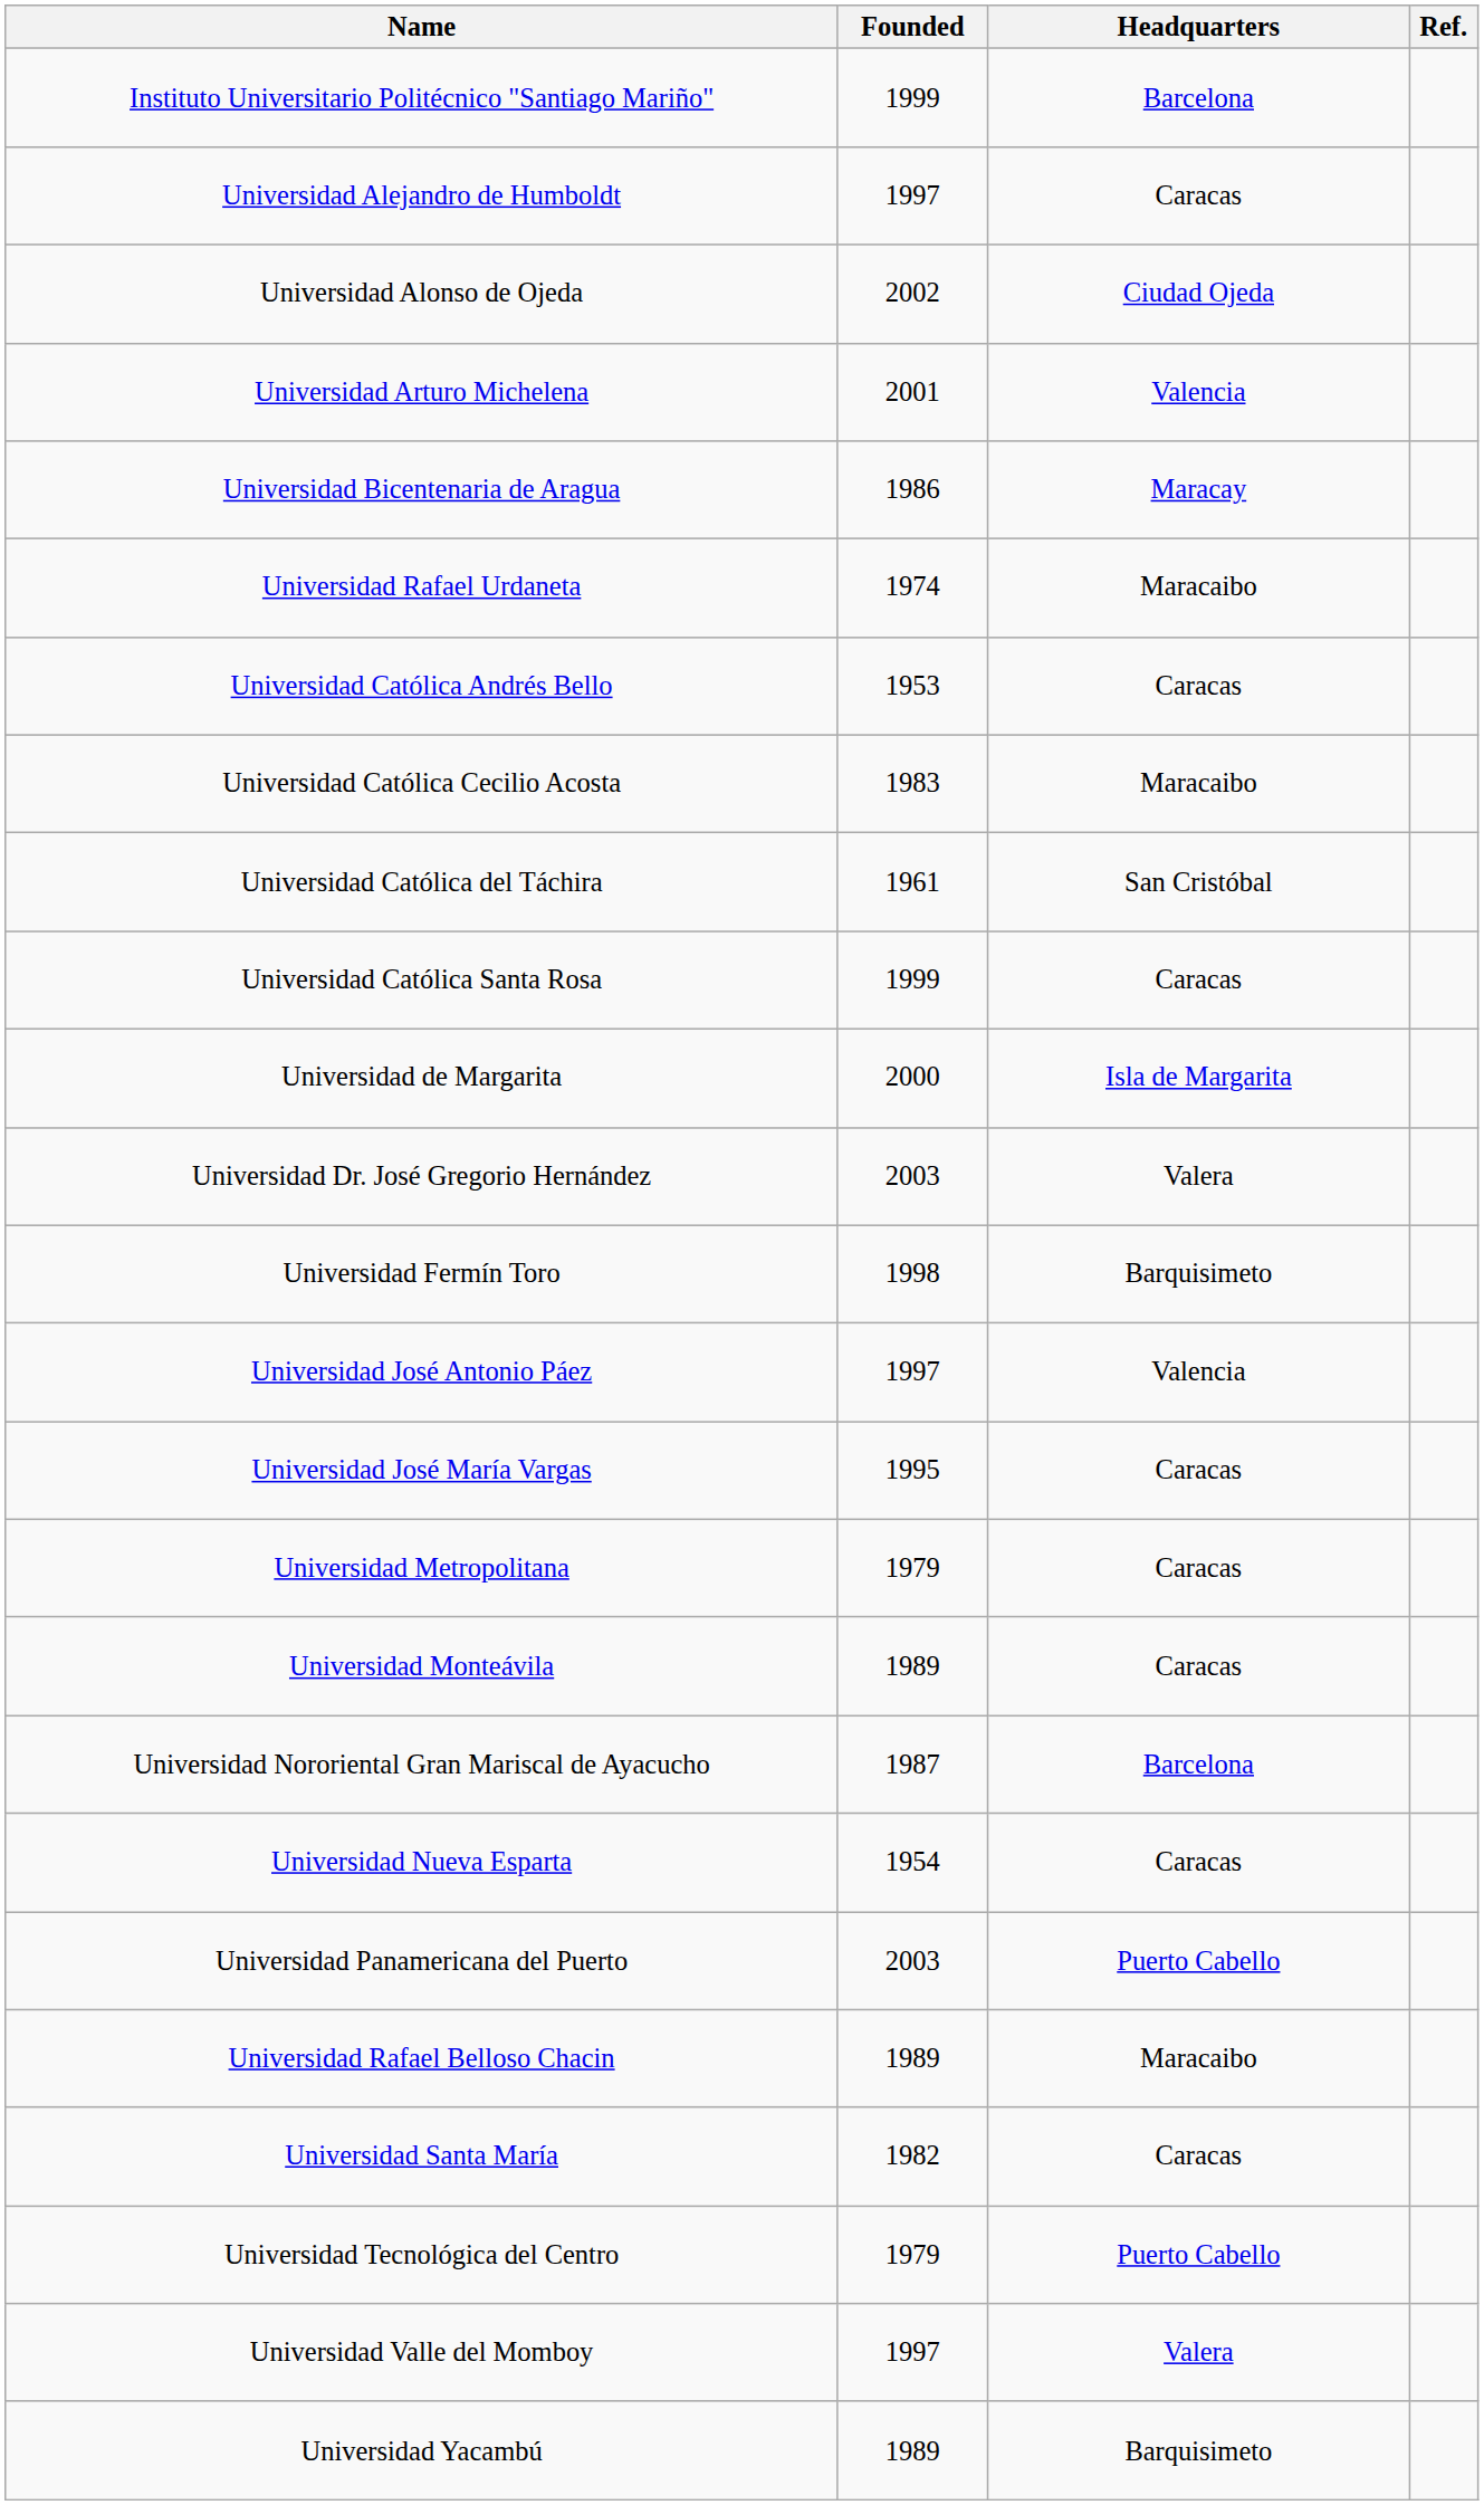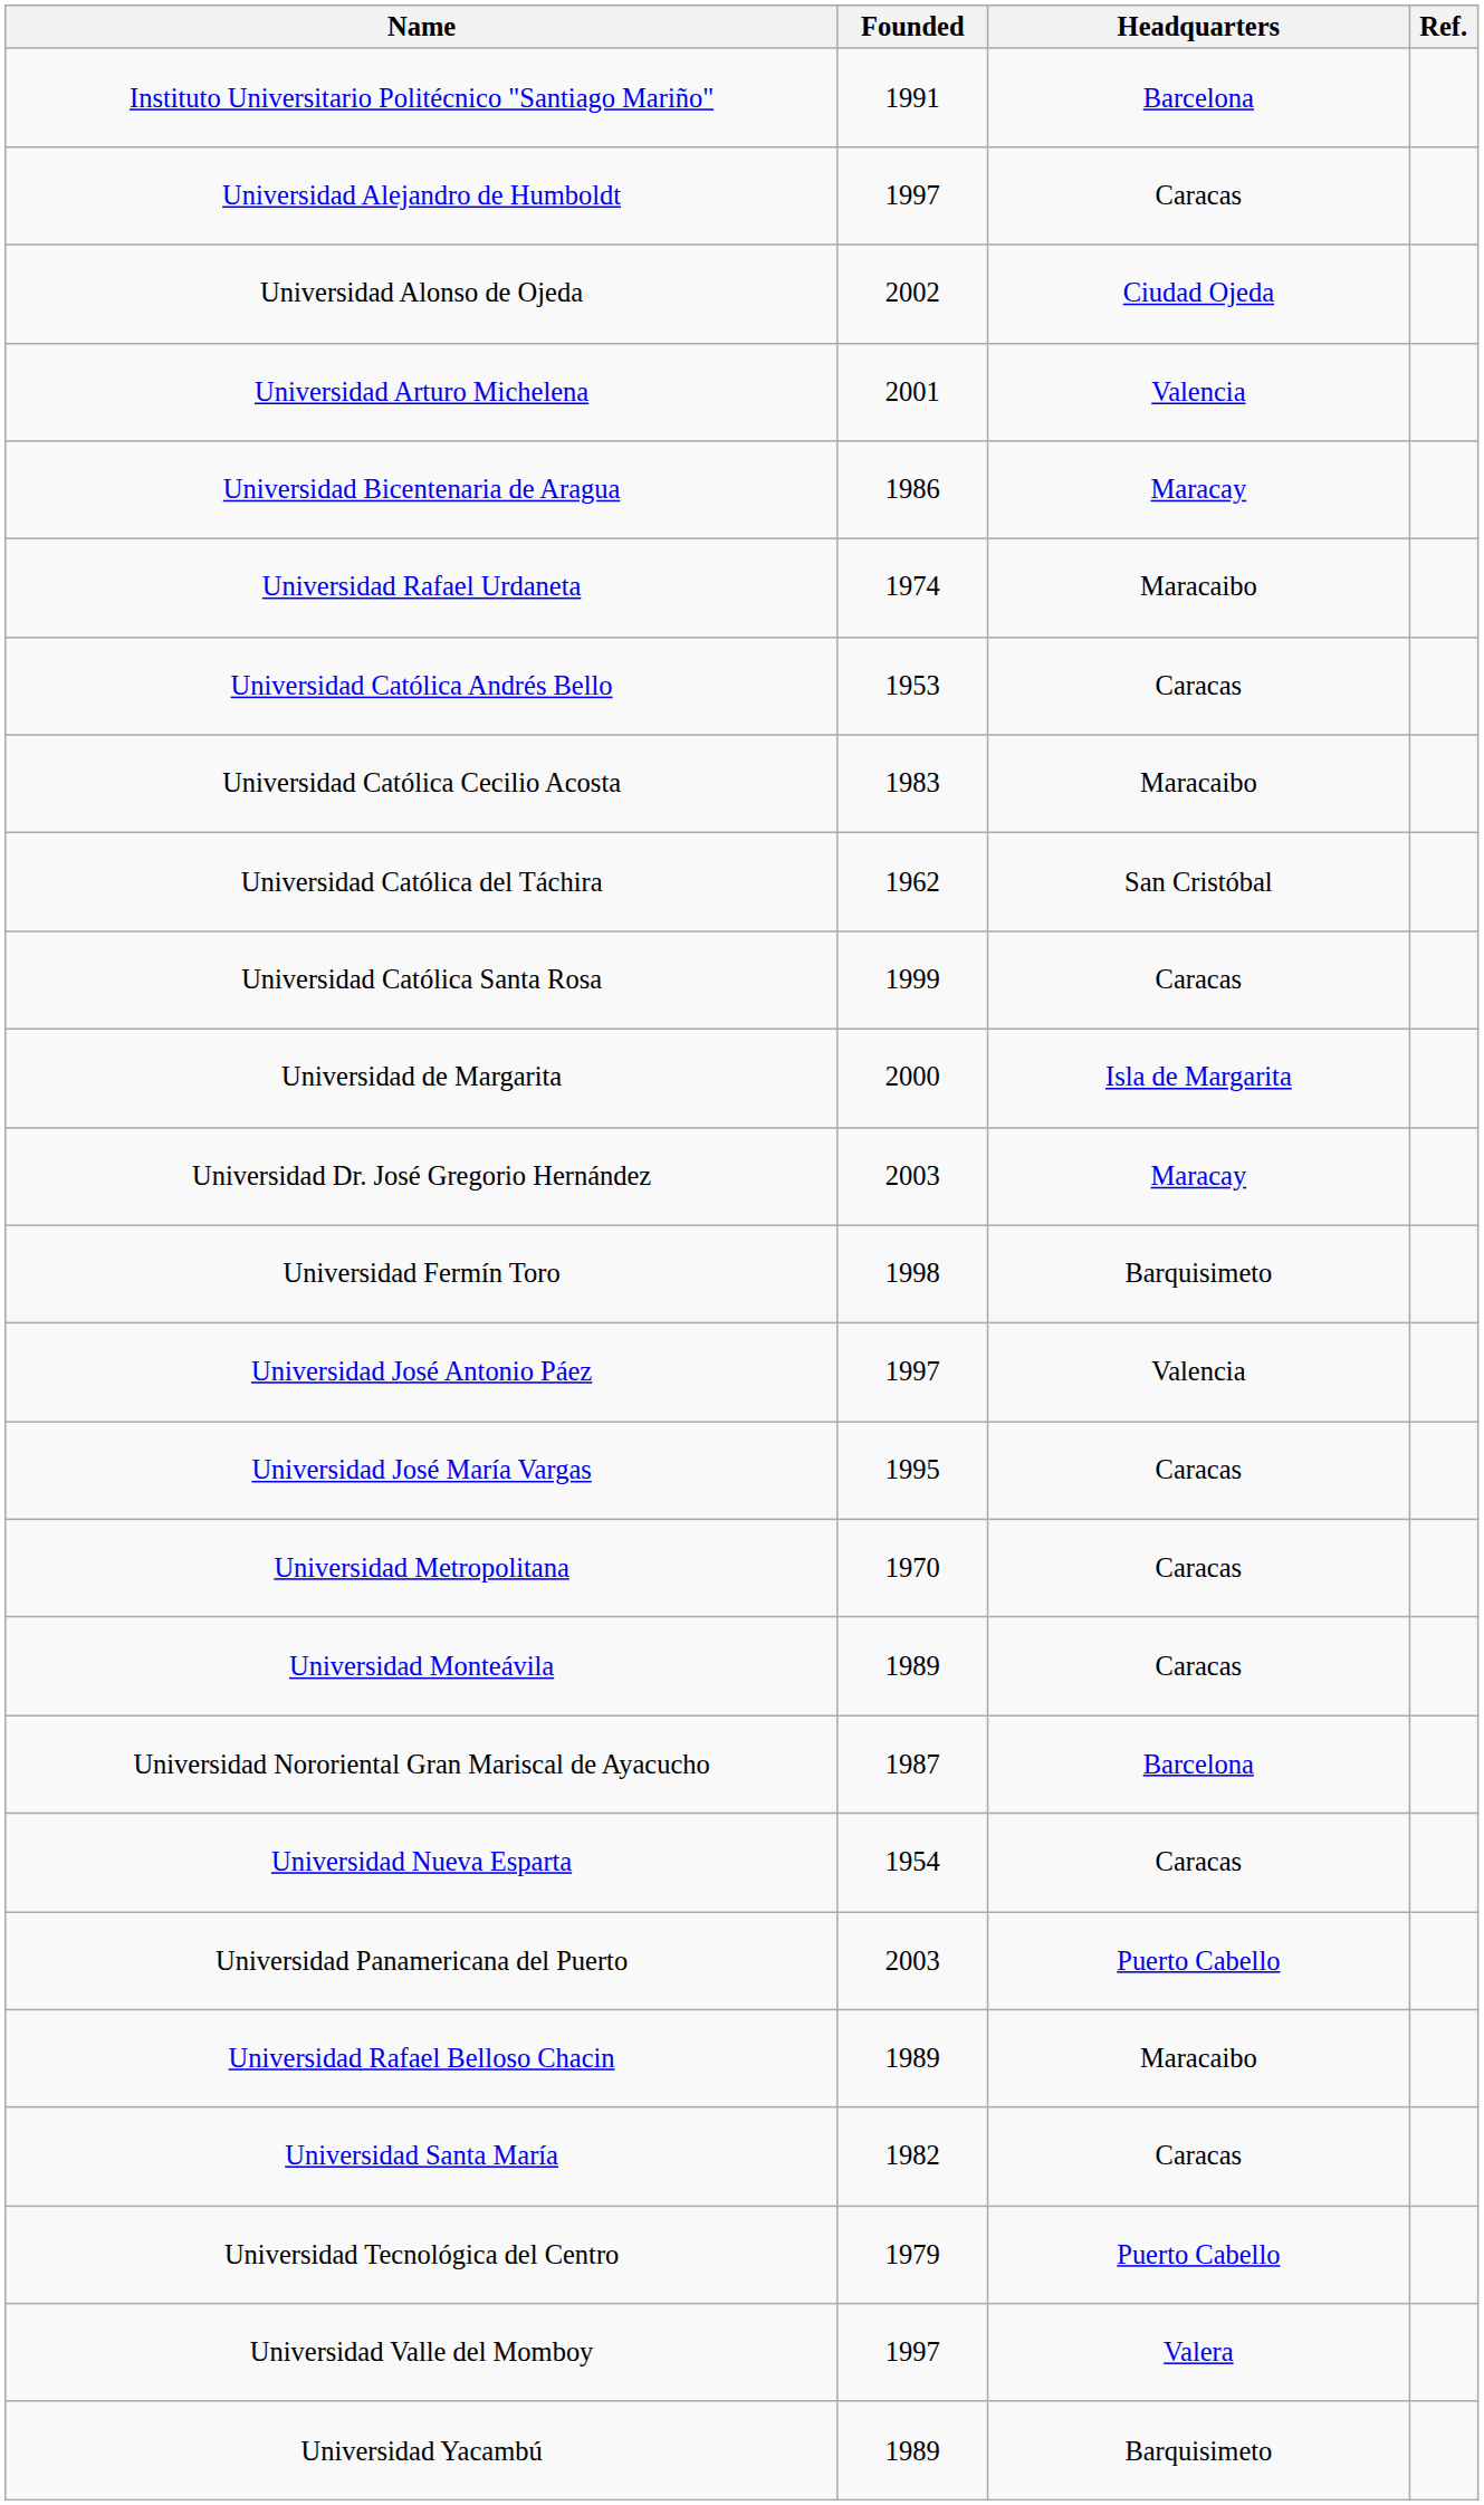Instituto Universitario Politécnico "Santiago Mariño" | Founded: 1999 -> 1991
Universidad Católica del Táchira | Founded: 1961 -> 1962
Universidad Dr. José Gregorio Hernández | Headquarters: Valera -> Maracay
Universidad Metropolitana | Founded: 1979 -> 1970
